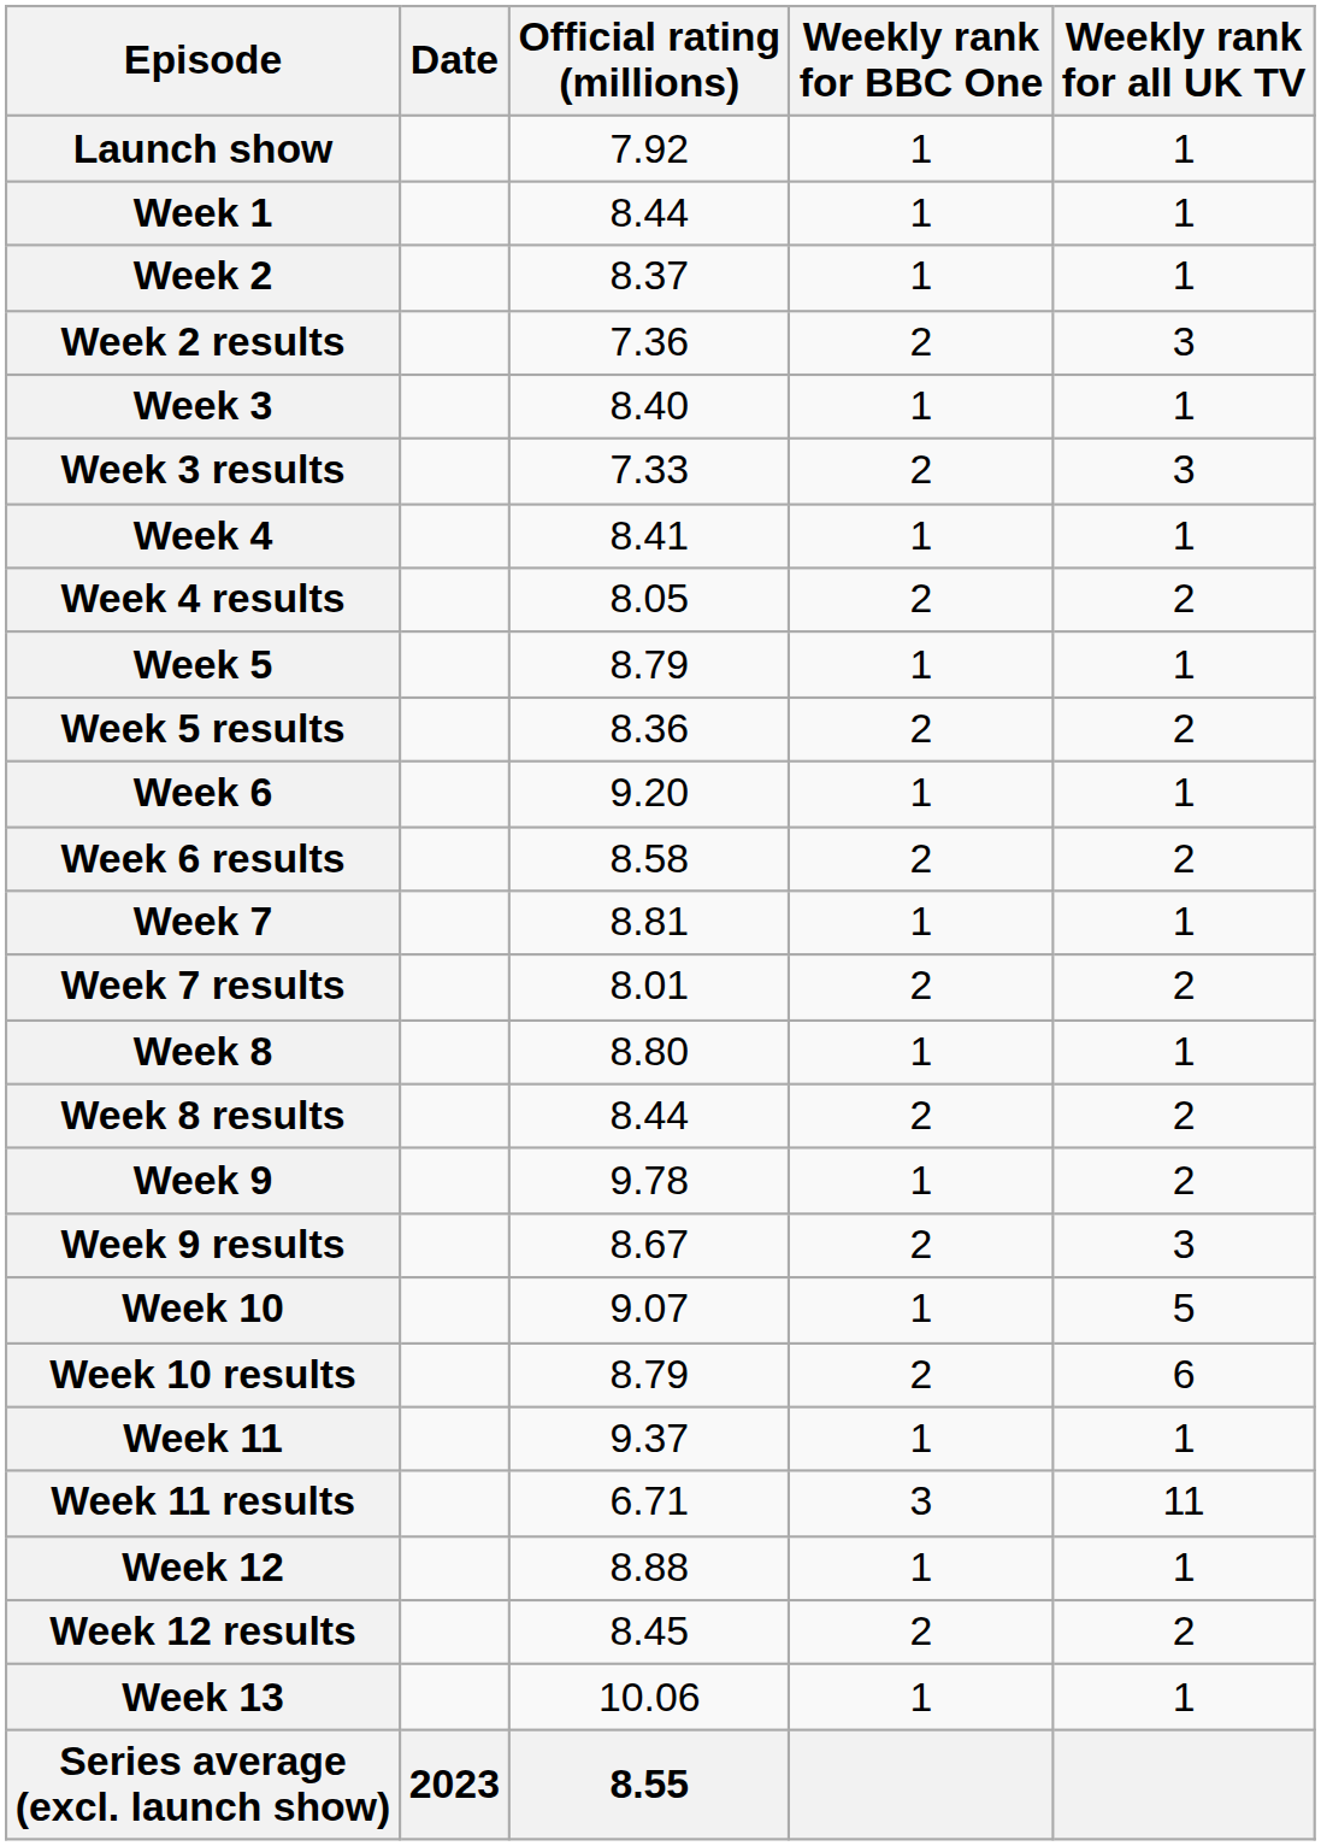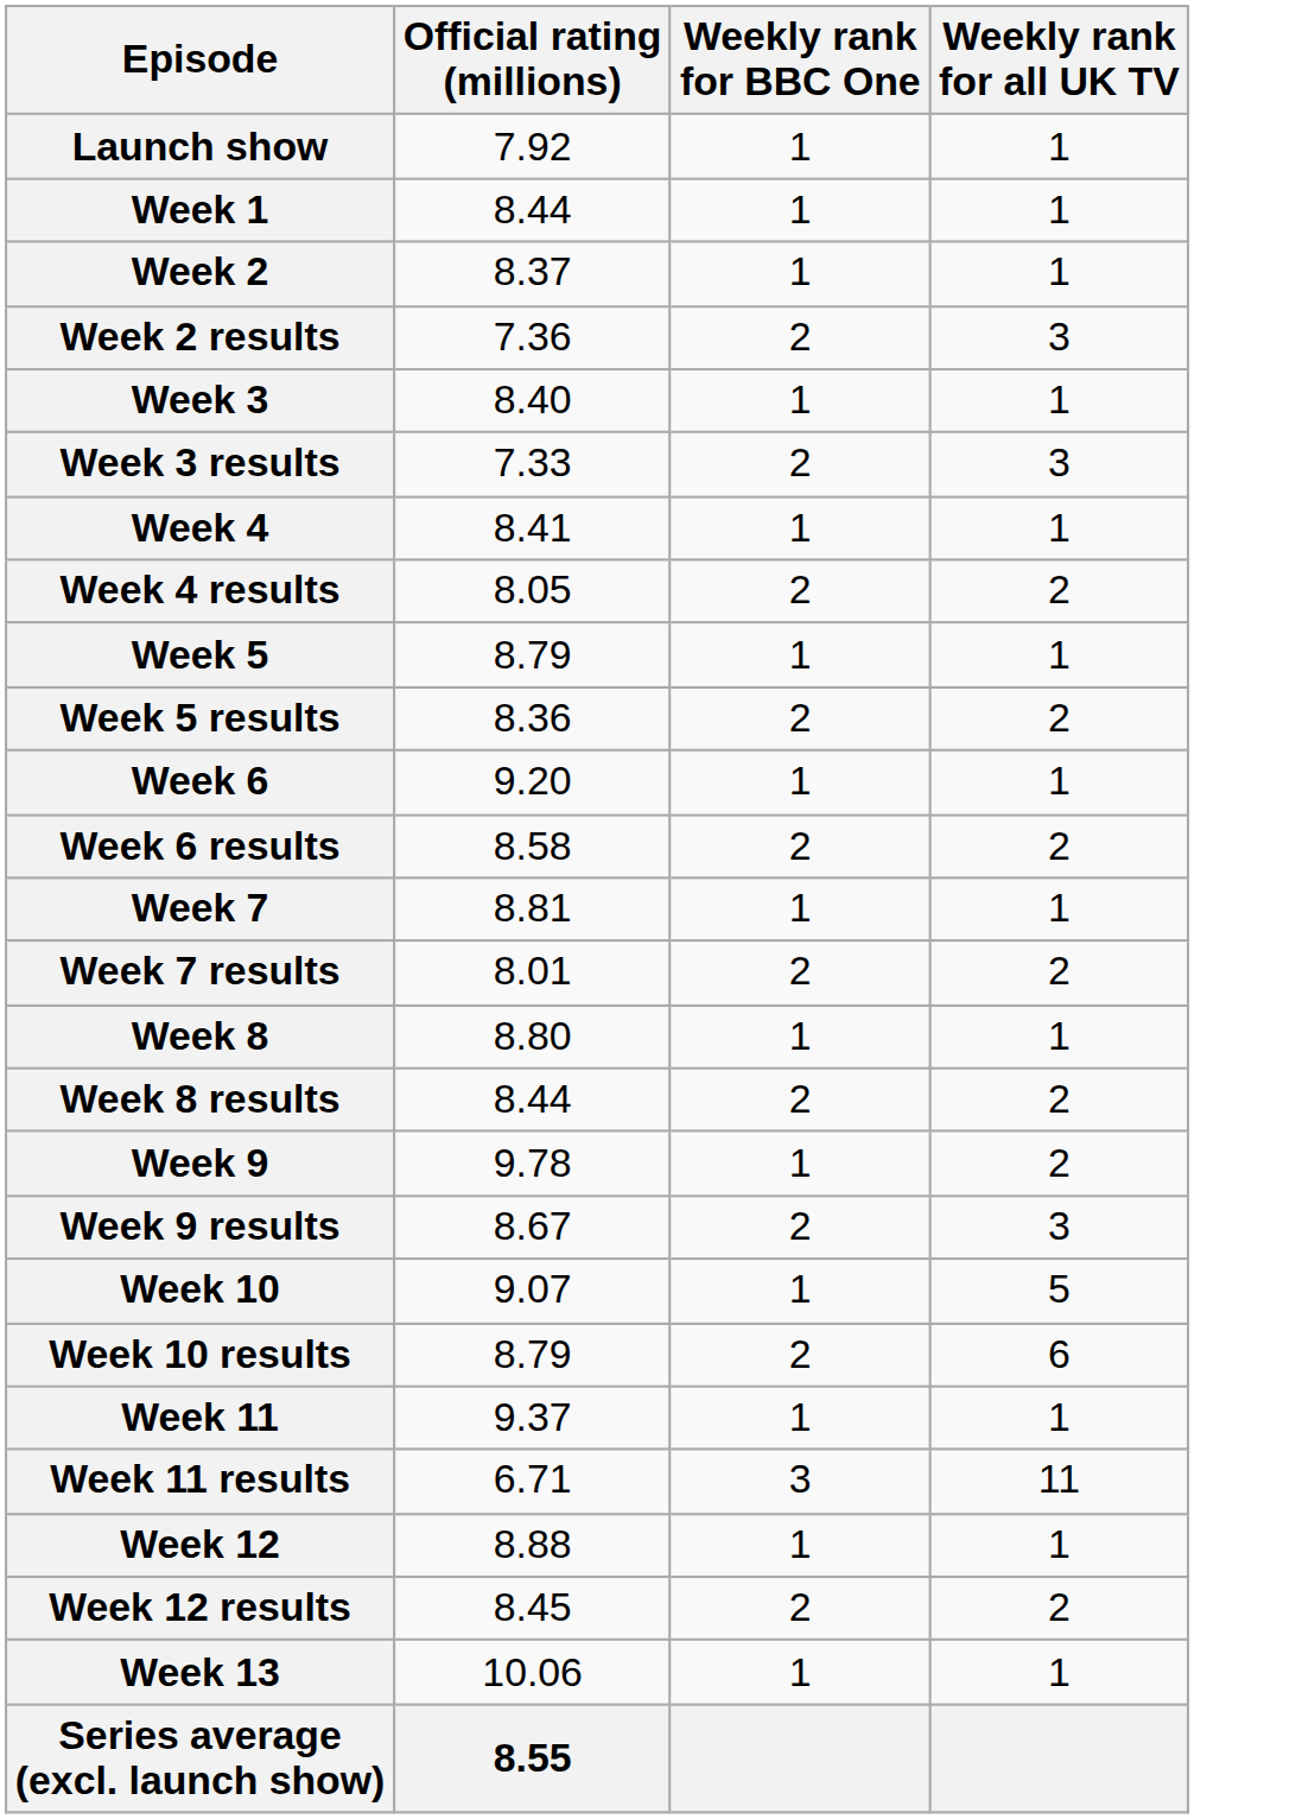- column: Date | 2023
